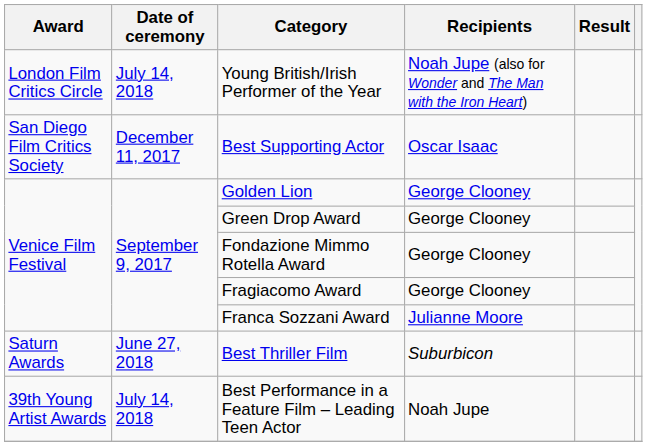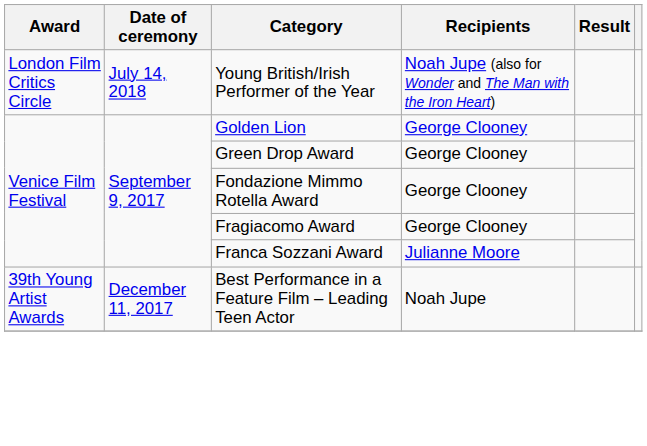- row: San Diego Film Critics Society | December 11, 2017 | Best Supporting Actor | Oscar Isaac
- row: Saturn Awards | June 27, 2018 | Best Thriller Film | Suburbicon
Best Performance in a Feature Film – Leading Teen Actor | Date of ceremony: July 14, 2018 -> December 11, 2017
